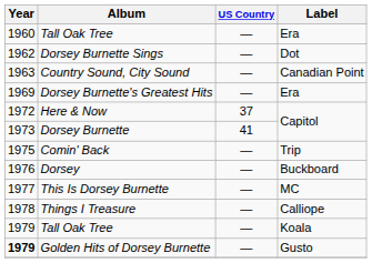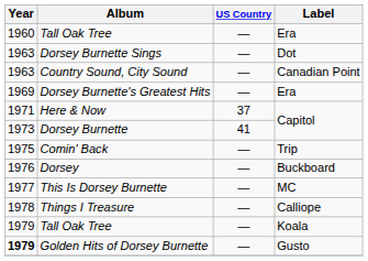Dorsey Burnette Sings | Year: 1962 -> 1963
Here & Now | Year: 1972 -> 1971
